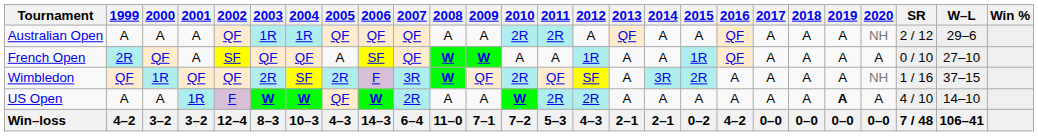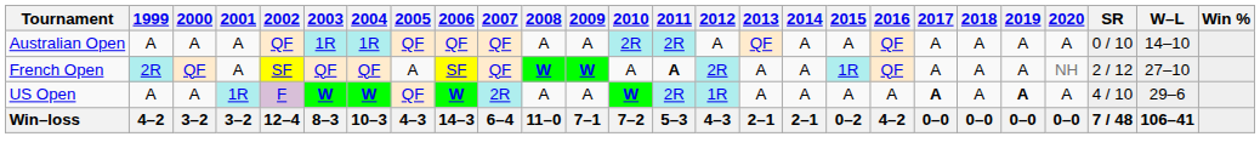Australian Open | 2020: NH -> A
Australian Open | SR: 2 / 12 -> 0 / 10
Australian Open | W–L: 29–6 -> 14–10
French Open | 2011: normal -> bold
French Open | 2012: 1R -> 2R
French Open | 2020: A -> NH
French Open | SR: 0 / 10 -> 2 / 12
- row: Wimbledon | QF | 1R | QF | QF | 2R | SF | 2R | F | 3R | W | QF | 2R | QF | SF | A | 3R | 2R | A | A | A | A | NH | 1 / 16 | 37–15
US Open | 2012: 2R -> 1R
US Open | 2017: normal -> bold
US Open | W–L: 14–10 -> 29–6
